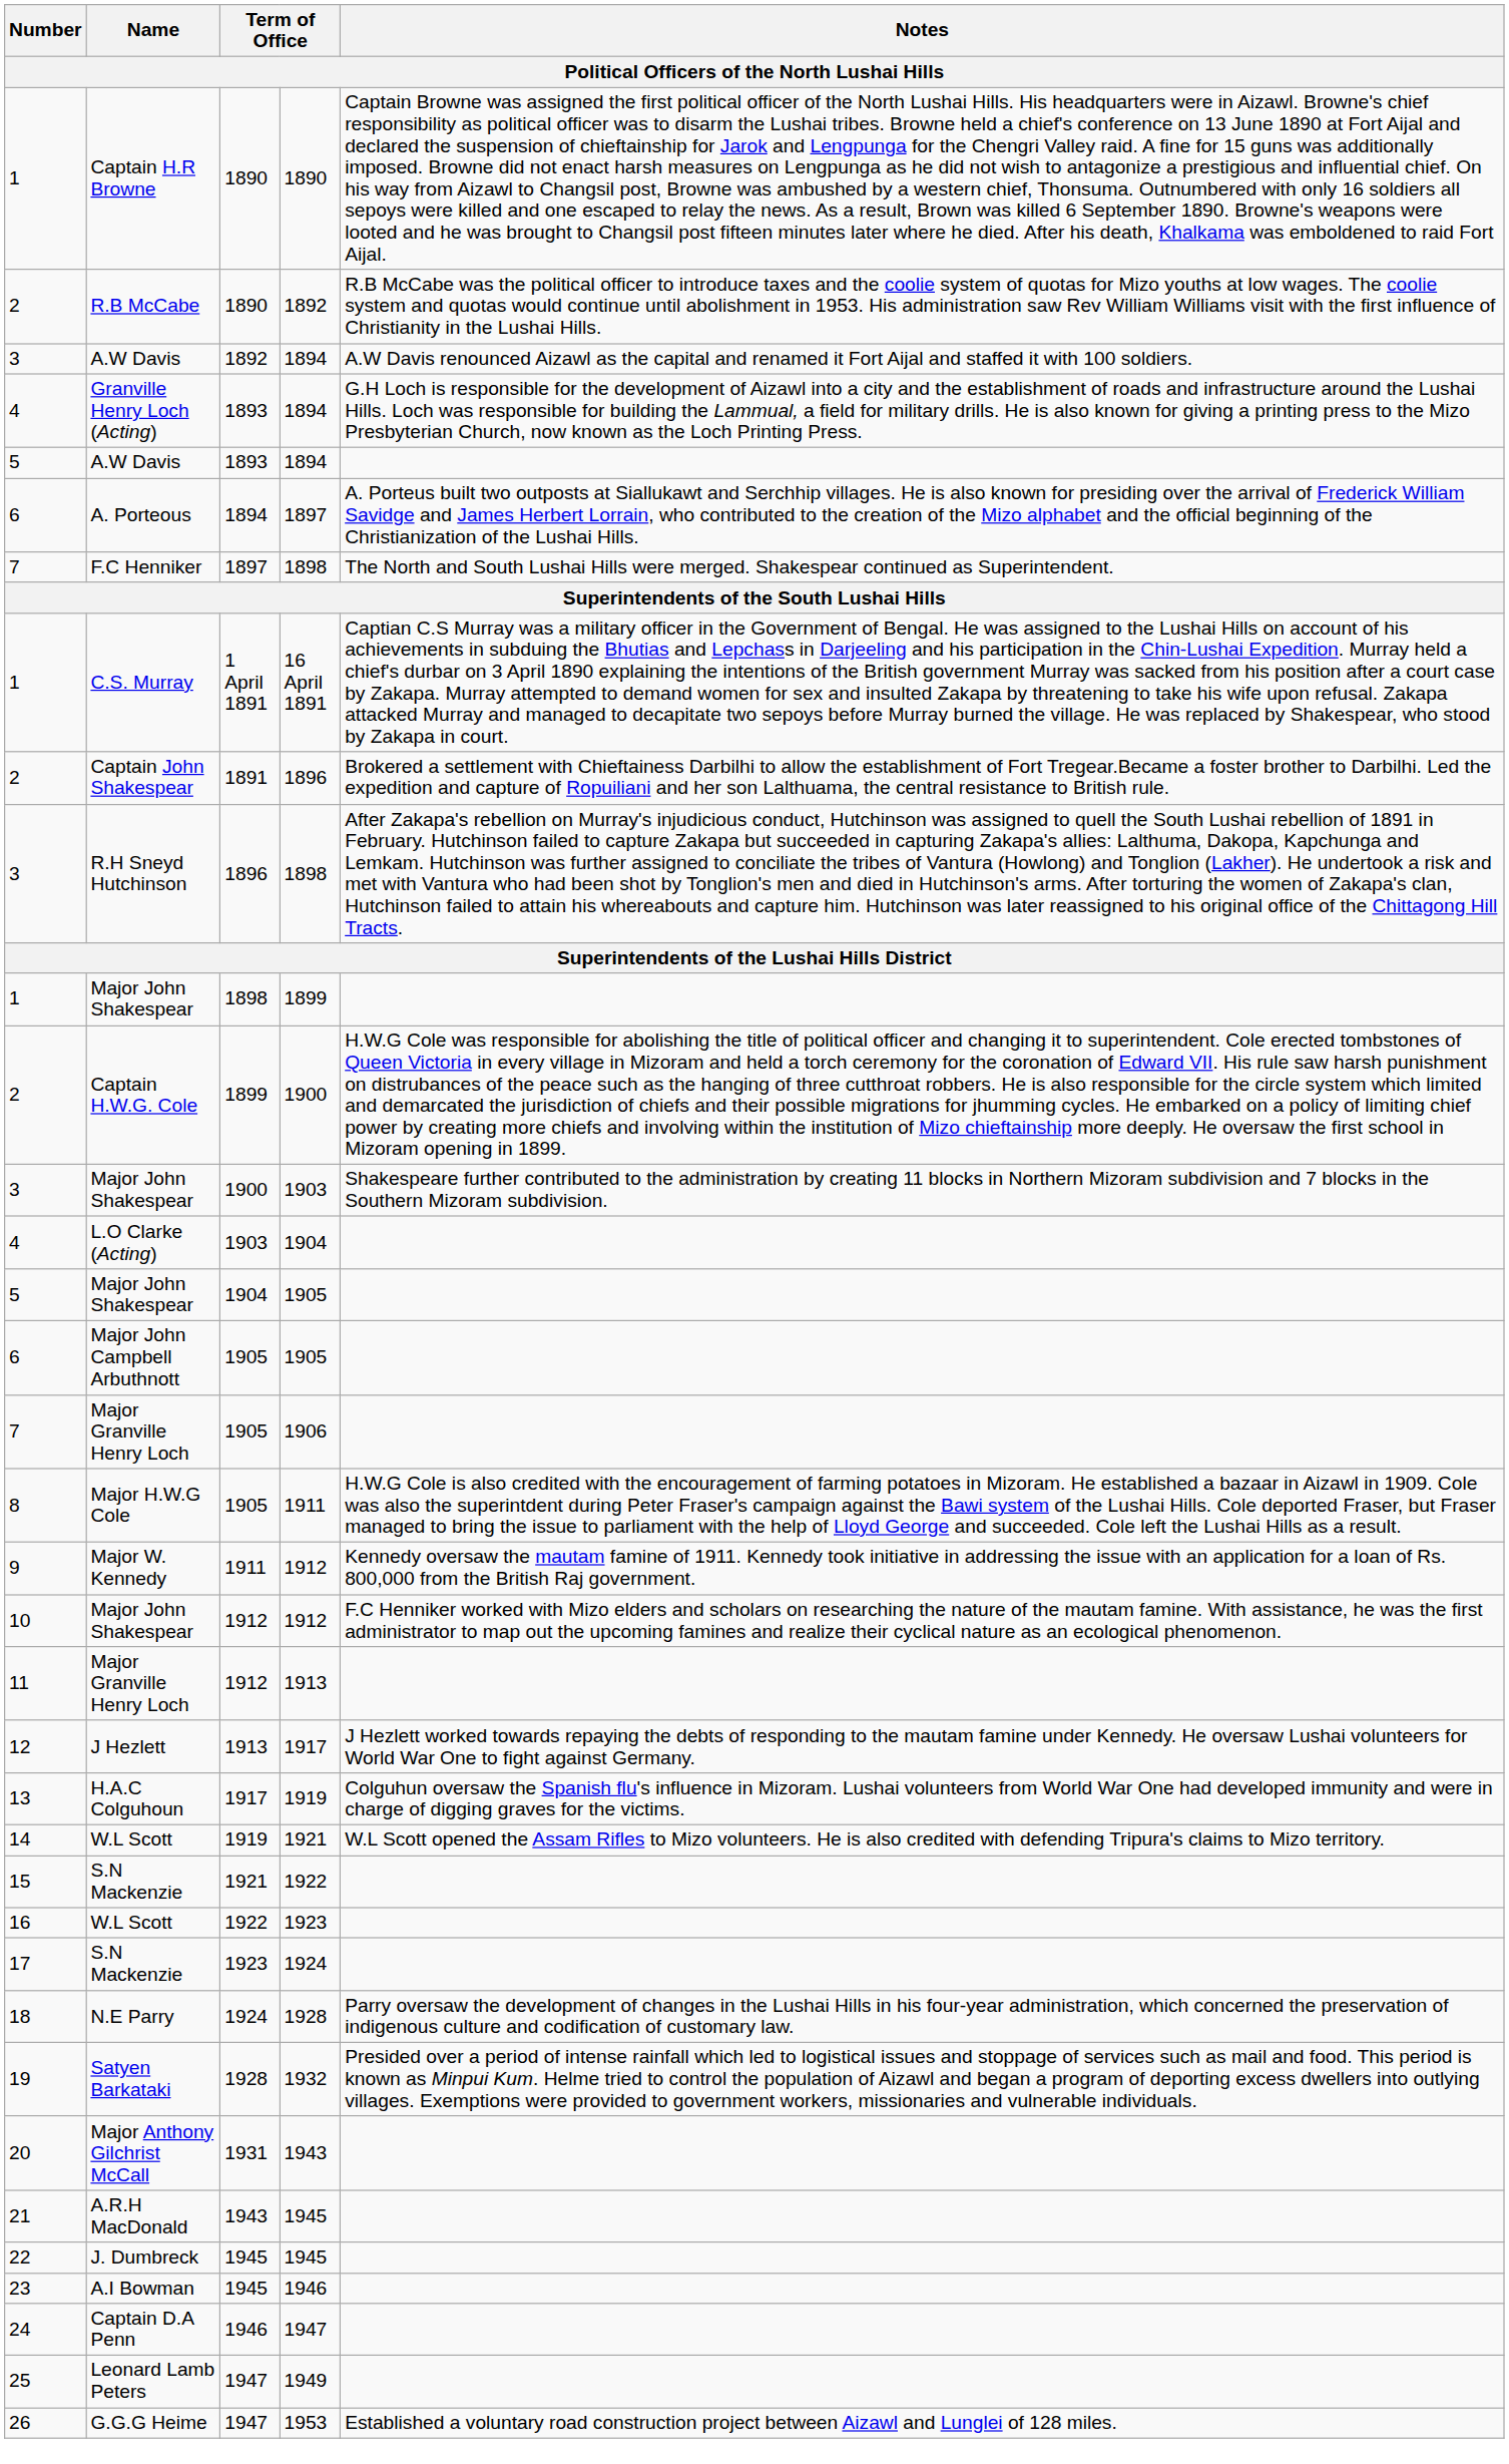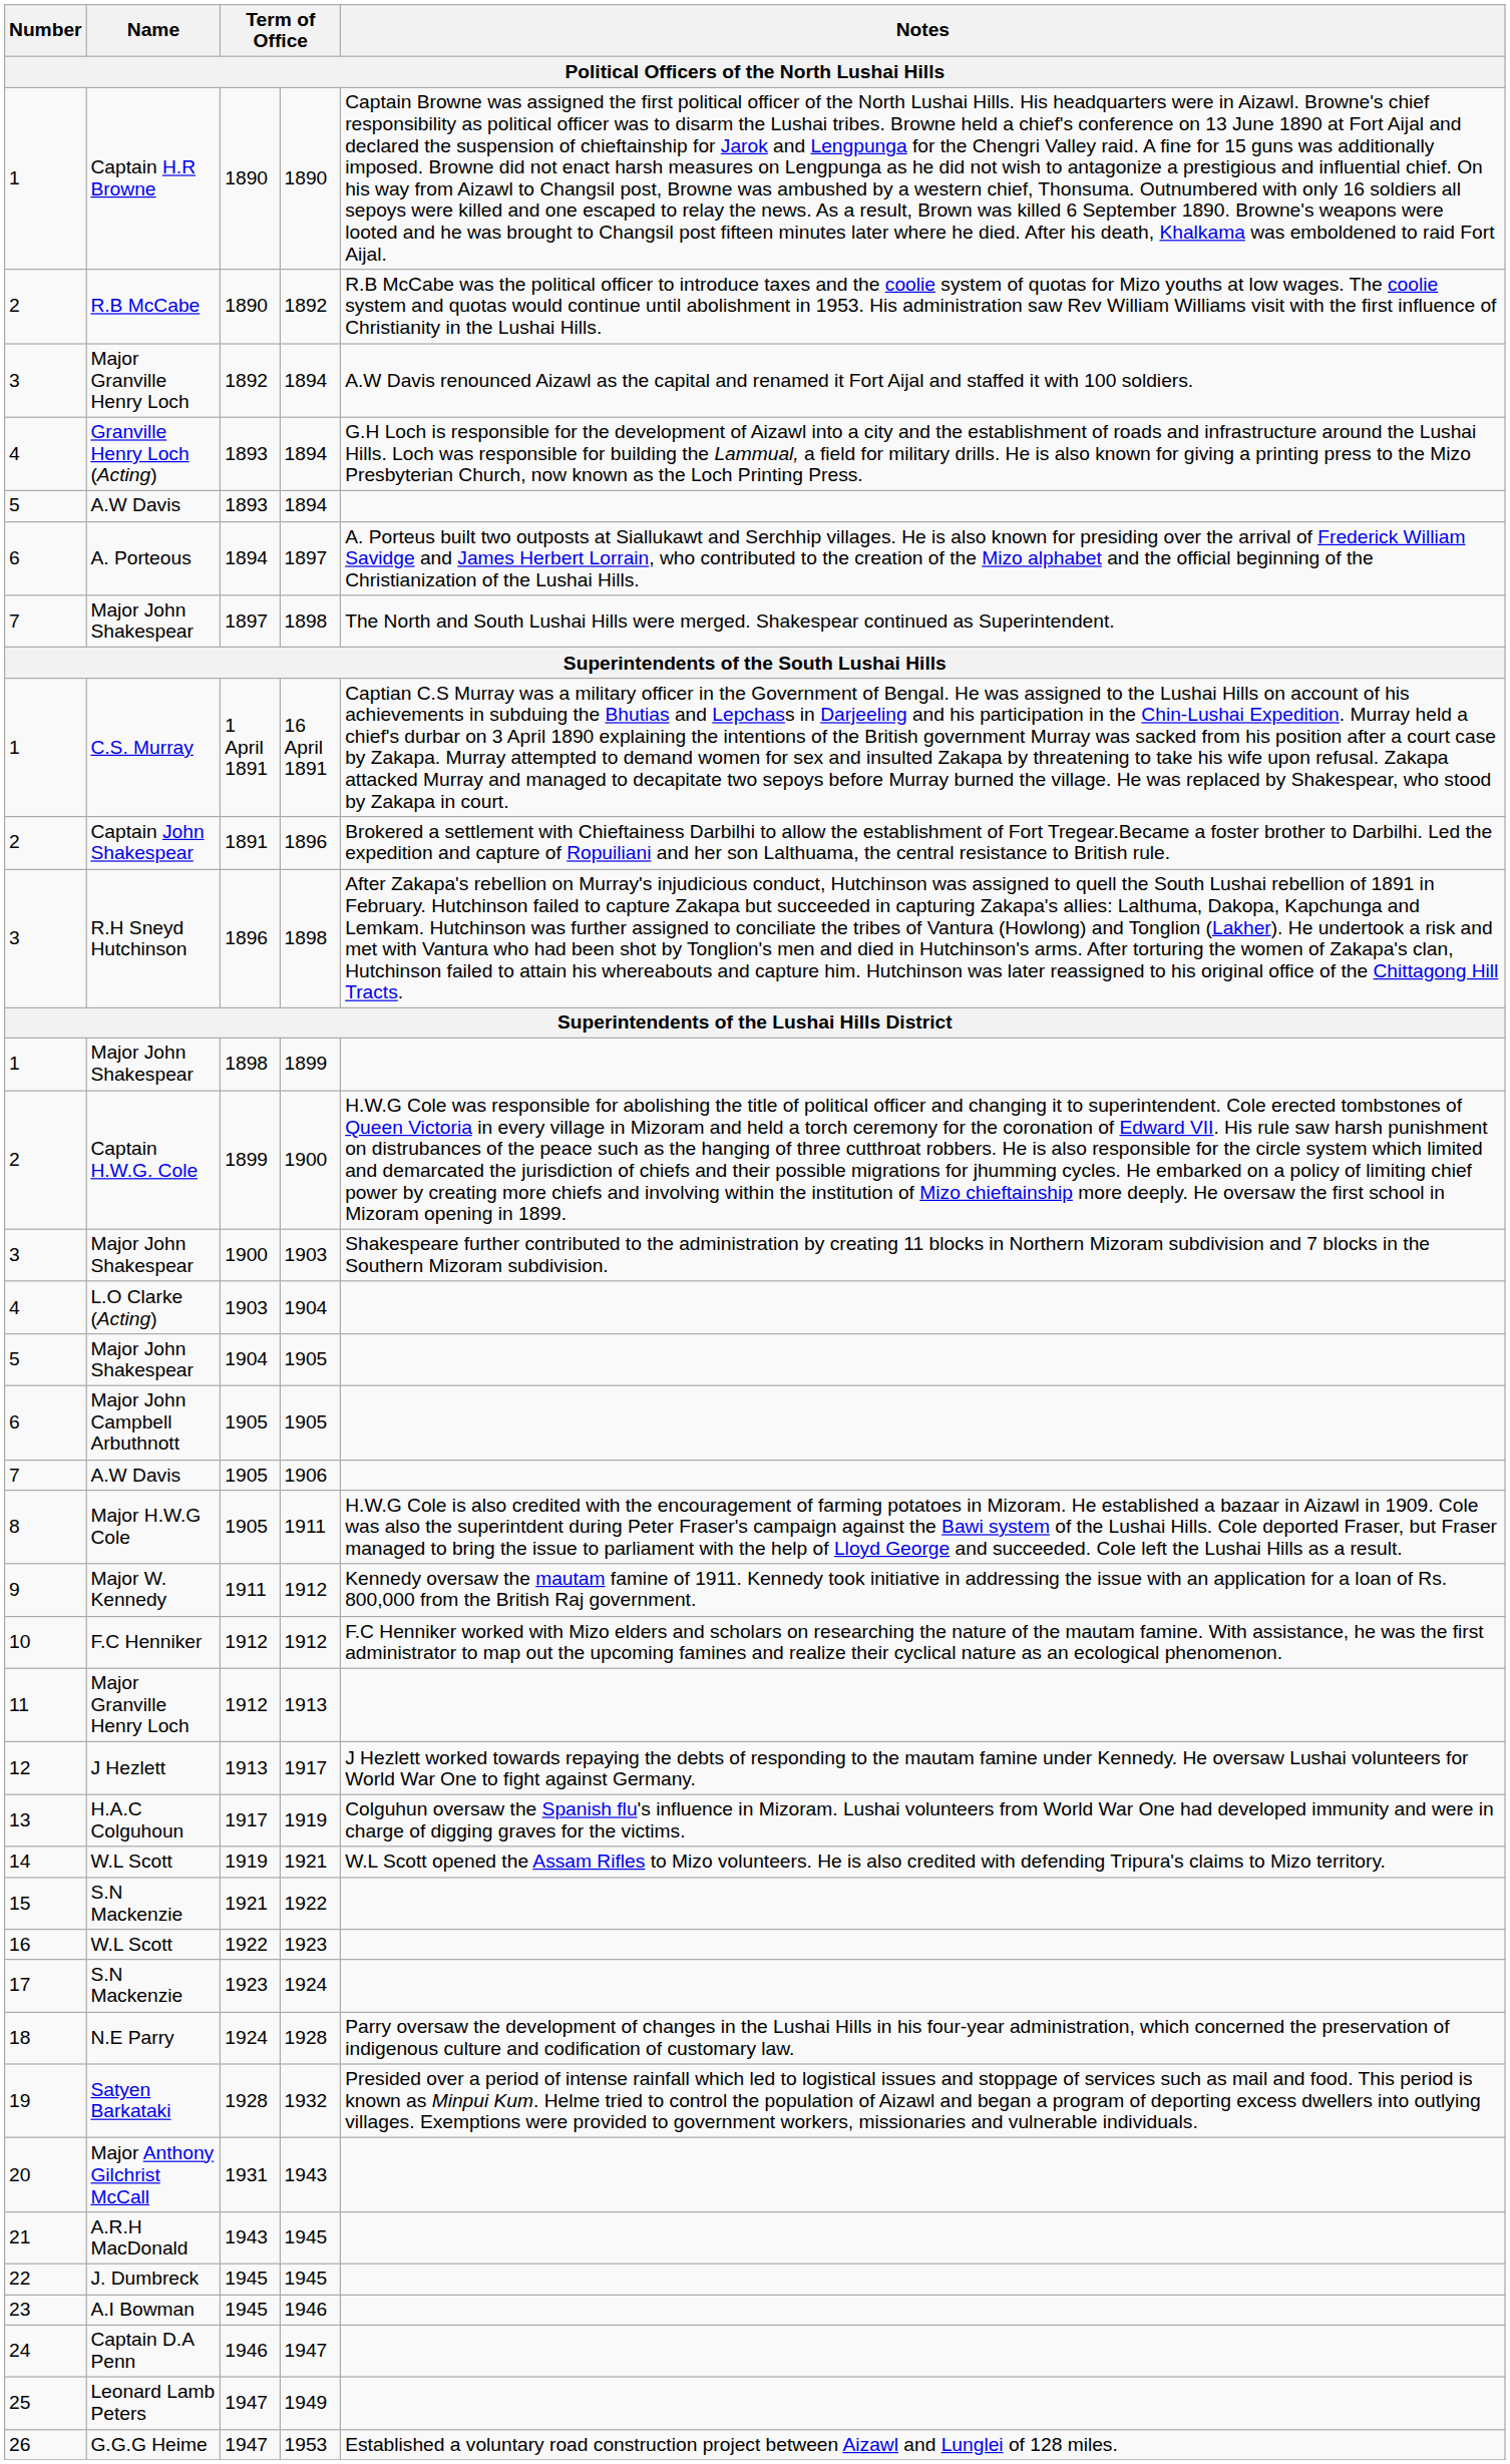3 / 1894 | Name: A.W Davis -> Major Granville Henry Loch
7 / 1898 | Name: F.C Henniker -> Major John Shakespear
1906 | Name: Major Granville Henry Loch -> A.W Davis
10 / 1912 | Name: Major John Shakespear -> F.C Henniker
